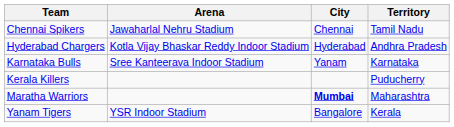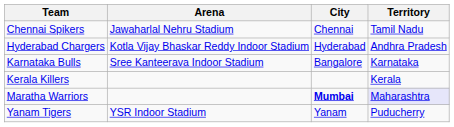Karnataka Bulls | City: Yanam -> Bangalore
Kerala Killers | Territory: Puducherry -> Kerala
Maratha Warriors | Territory: no background -> lavender background
Yanam Tigers | City: Bangalore -> Yanam
Yanam Tigers | Territory: Kerala -> Puducherry
